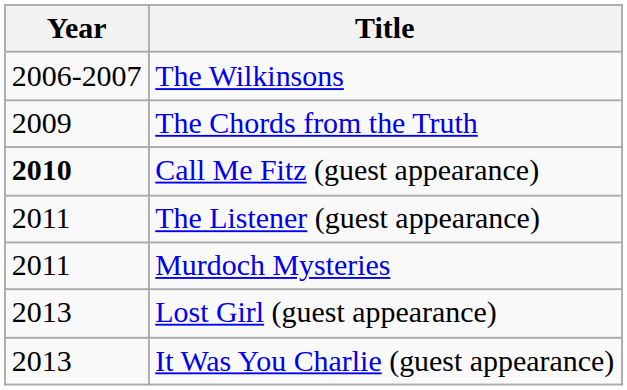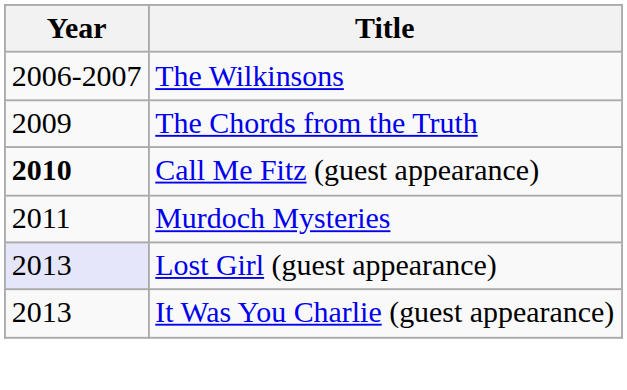- row: 2011 | The Listener (guest appearance)
Lost Girl (guest appearance) | Year: no background -> lavender background
